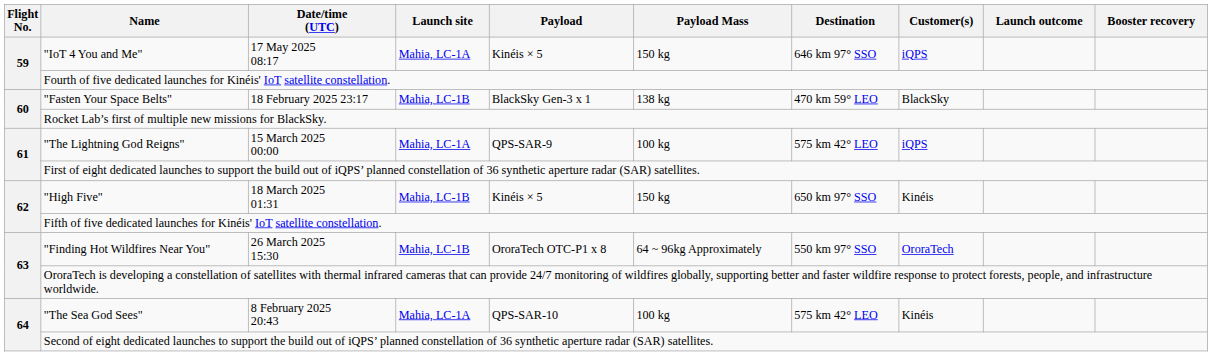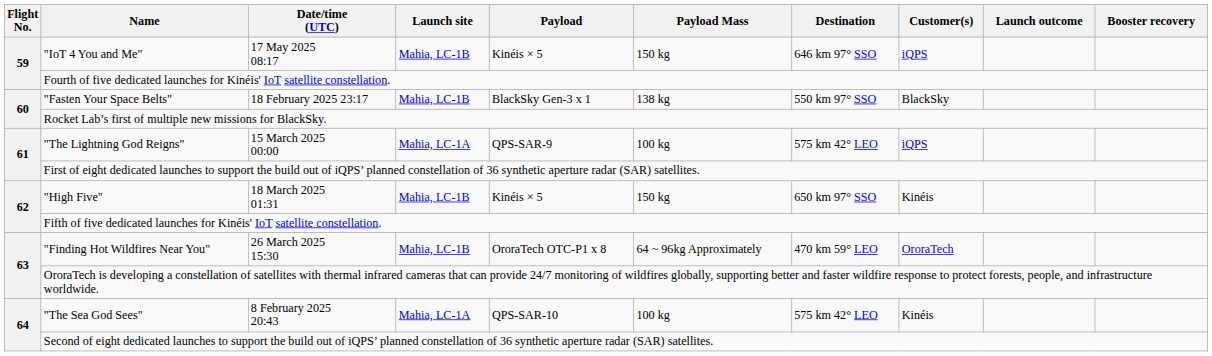"IoT 4 You and Me" | Launch site: Mahia, LC-1A -> Mahia, LC-1B
"Fasten Your Space Belts" | Destination: 470 km 59° LEO -> 550 km 97° SSO
"Finding Hot Wildfires Near You" | Destination: 550 km 97° SSO -> 470 km 59° LEO
